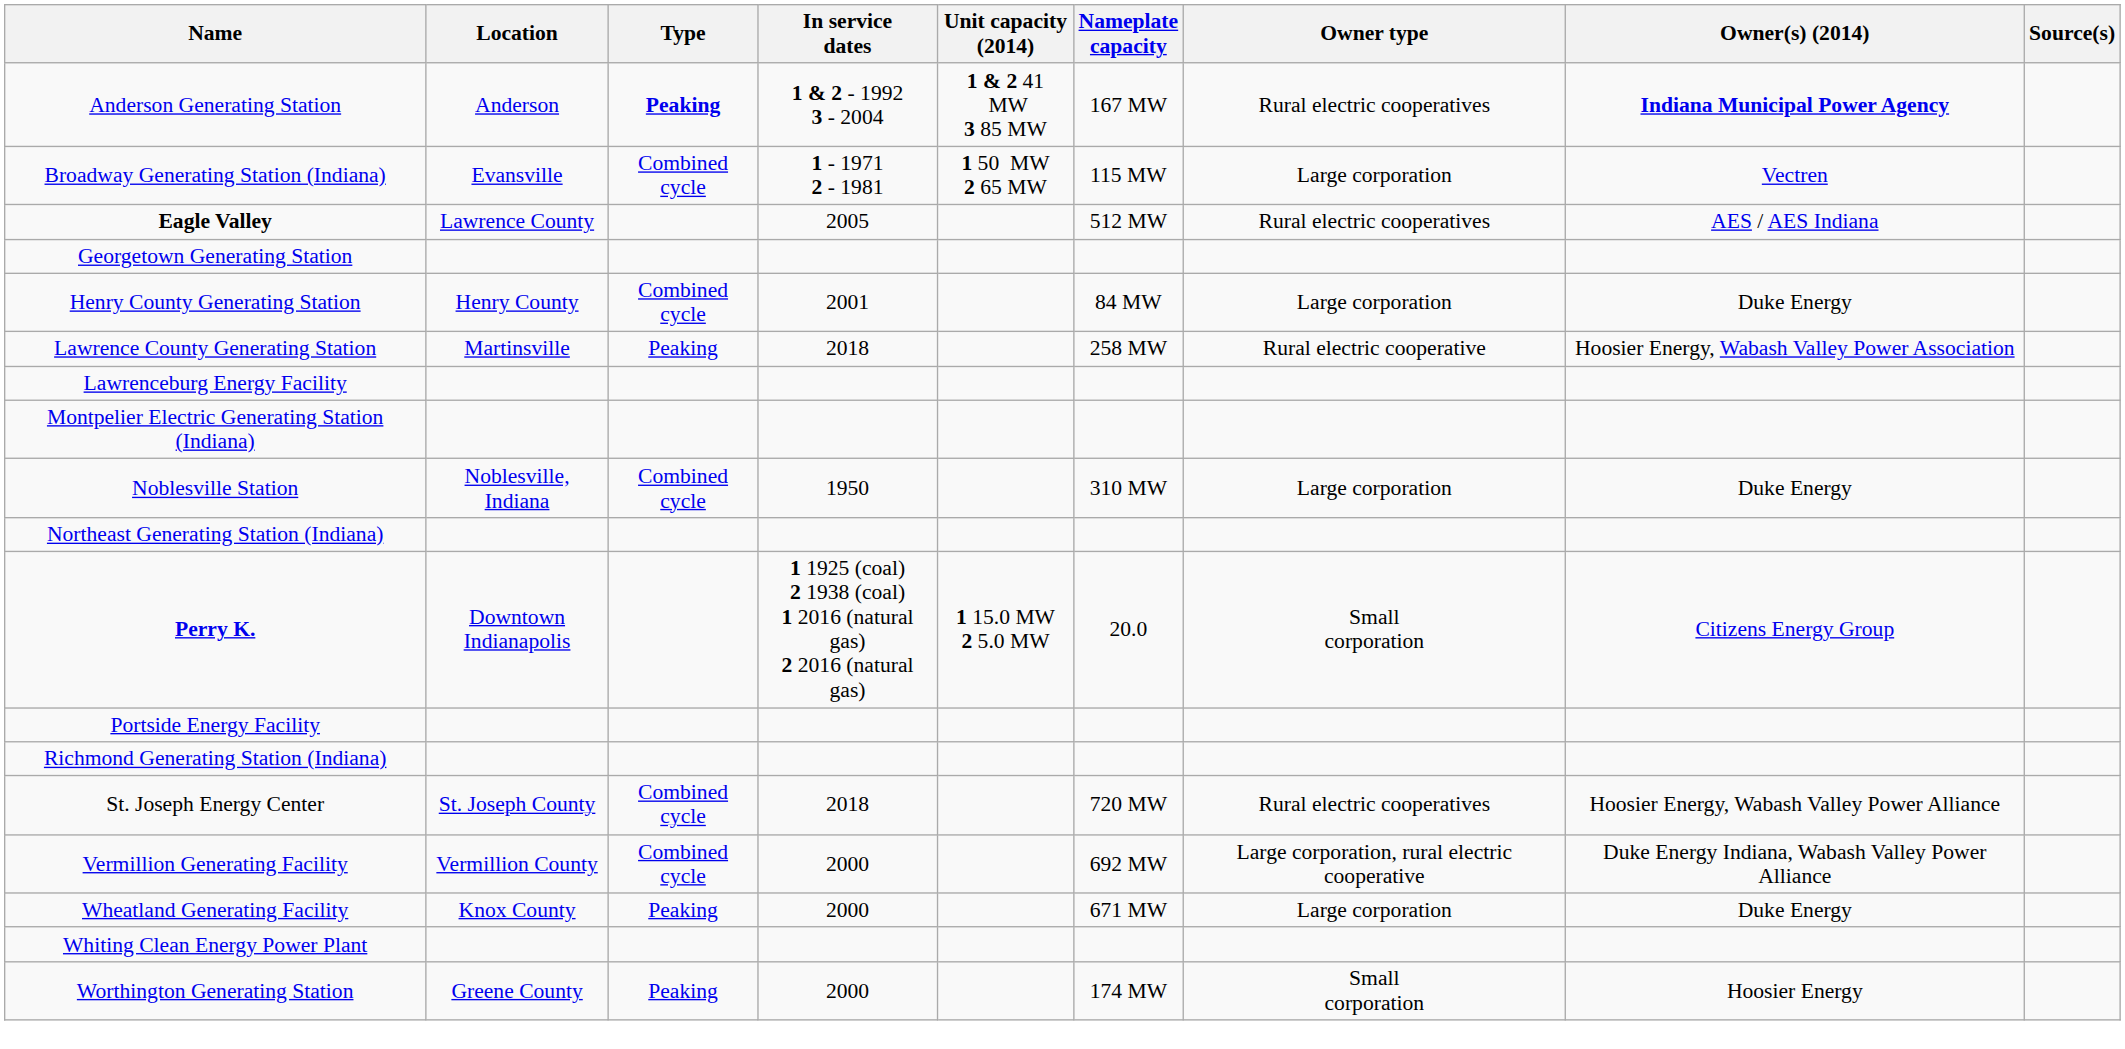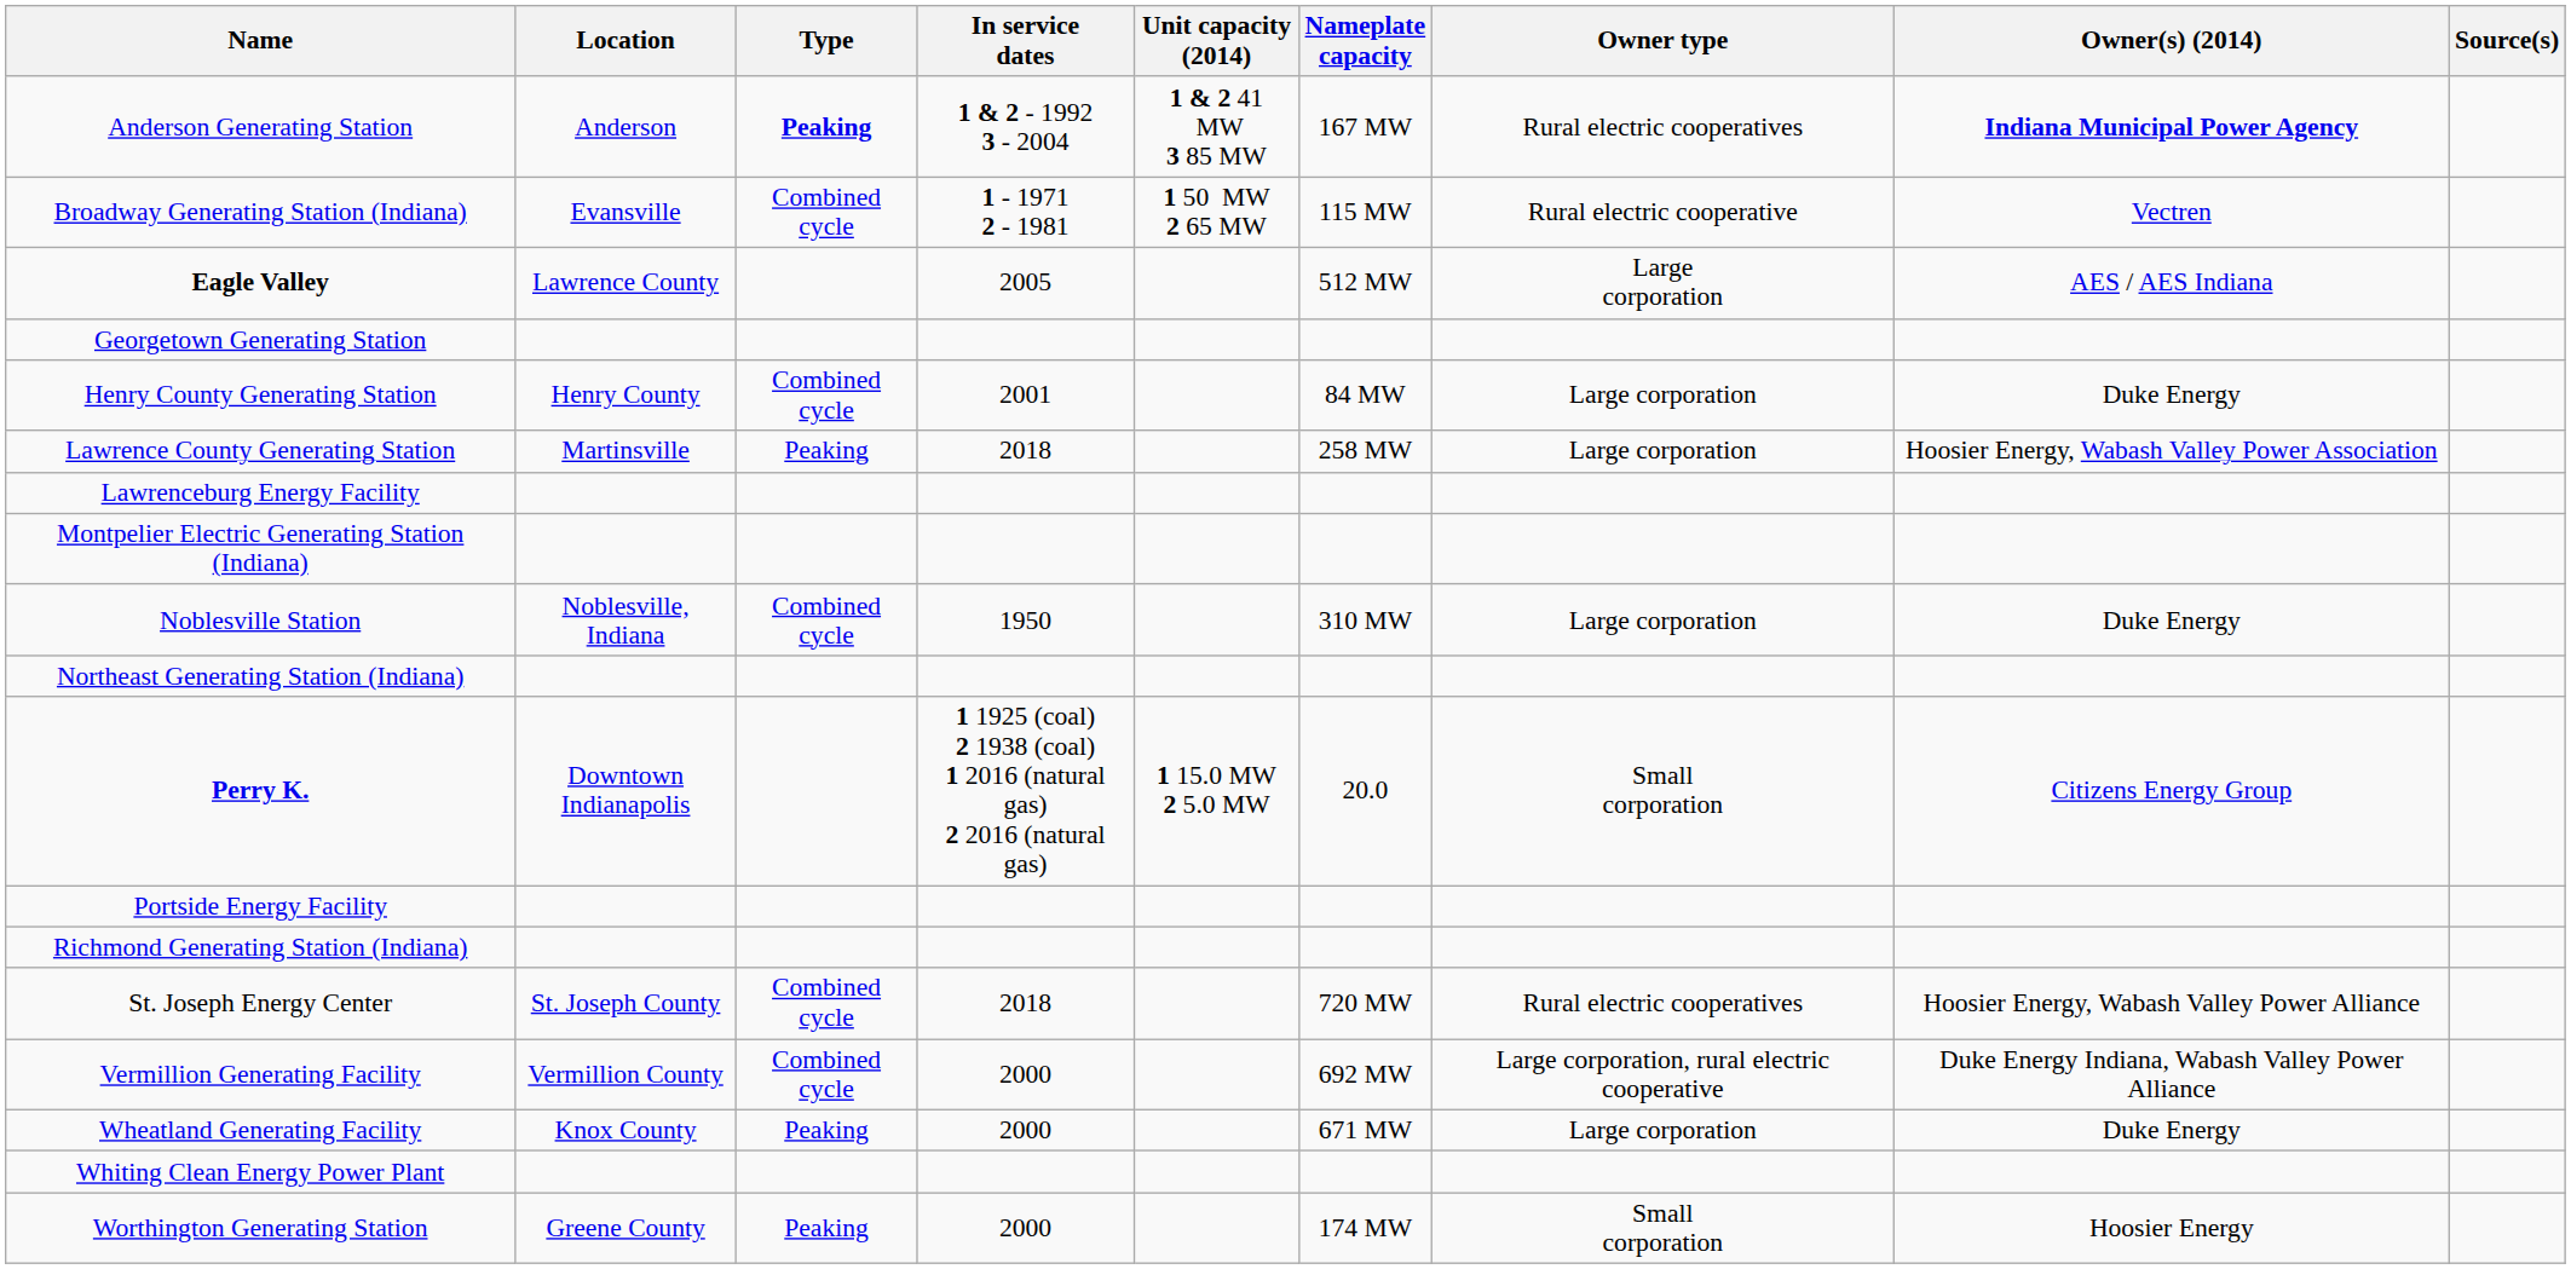Broadway Generating Station (Indiana) | Owner type: Large corporation -> Rural electric cooperative
Eagle Valley | Owner type: Rural electric cooperatives -> Large corporation
Lawrence County Generating Station | Owner type: Rural electric cooperative -> Large corporation
